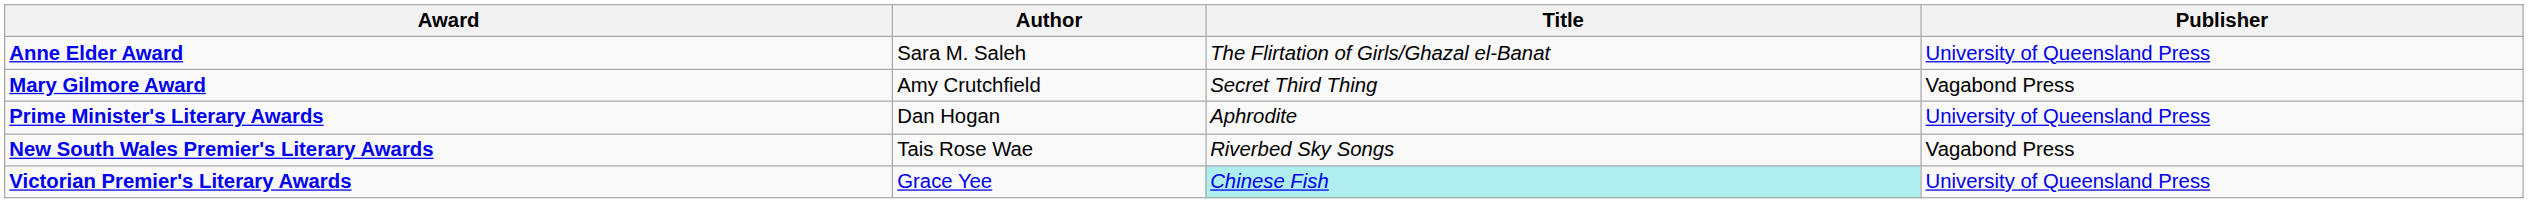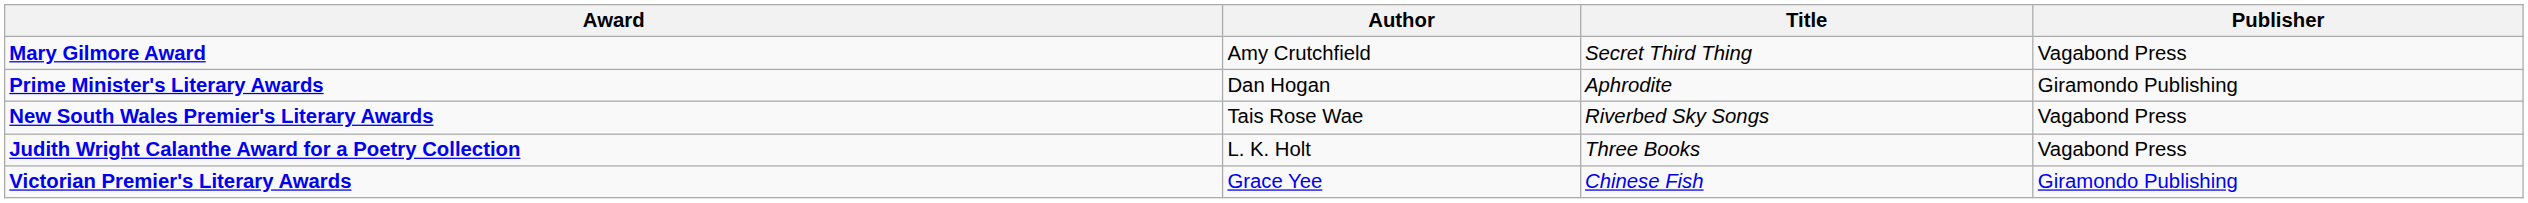- row: Anne Elder Award | Sara M. Saleh | The Flirtation of Girls/Ghazal el-Banat | University of Queensland Press
Prime Minister's Literary Awards | Publisher: University of Queensland Press -> Giramondo Publishing
+ row: Judith Wright Calanthe Award for a Poetry Collection | L. K. Holt | Three Books | Vagabond Press
Victorian Premier's Literary Awards | Title: paleturquoise background -> no background
Victorian Premier's Literary Awards | Publisher: University of Queensland Press -> Giramondo Publishing
